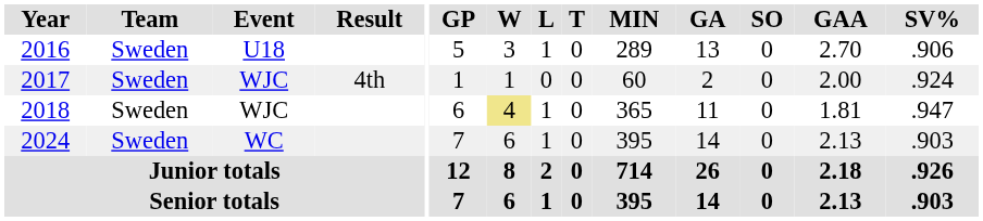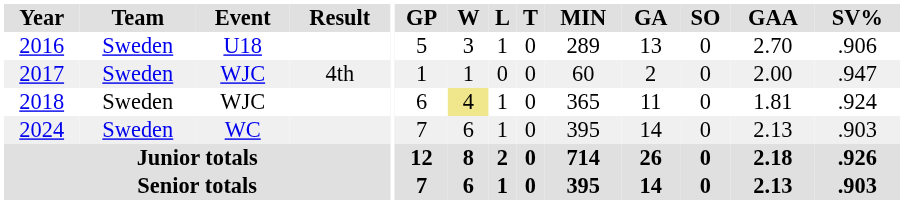2017 | SV%: .924 -> .947
2018 | SV%: .947 -> .924
